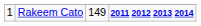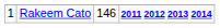Rakeem Cato | column 3: 149 -> 146
